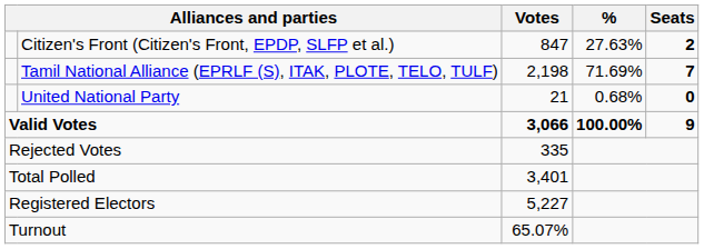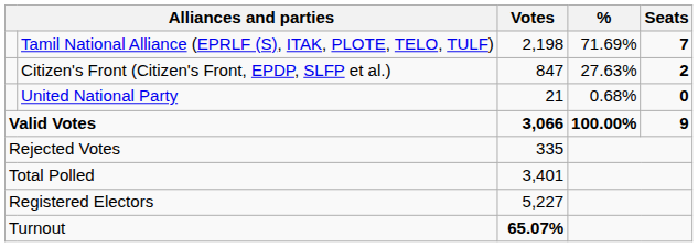rows swapped: Tamil National Alliance (EPRLF (S), ITAK, PLOTE, TELO, TULF) <-> Citizen's Front (Citizen's Front, EPDP, SLFP et al.)
Turnout | Votes: normal -> bold
